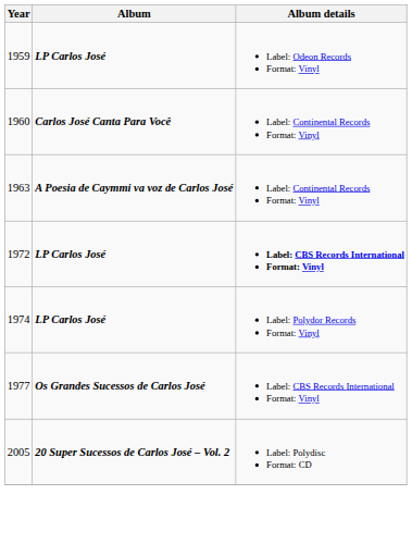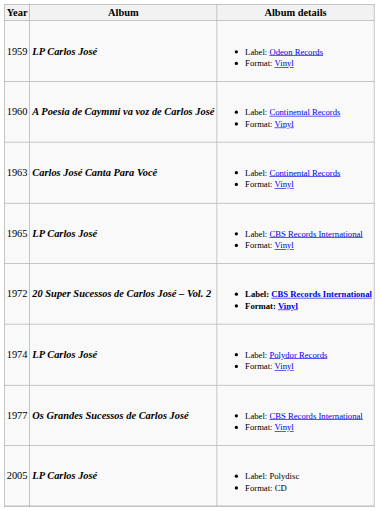1960 | Album: Carlos José Canta Para Você -> A Poesia de Caymmi va voz de Carlos José
1963 | Album: A Poesia de Caymmi va voz de Carlos José -> Carlos José Canta Para Você
+ row: 1965 | LP Carlos José | Label: CBS Records International Format: Vinyl
1972 | Album: LP Carlos José -> 20 Super Sucessos de Carlos José – Vol. 2
2005 | Album: 20 Super Sucessos de Carlos José – Vol. 2 -> LP Carlos José
